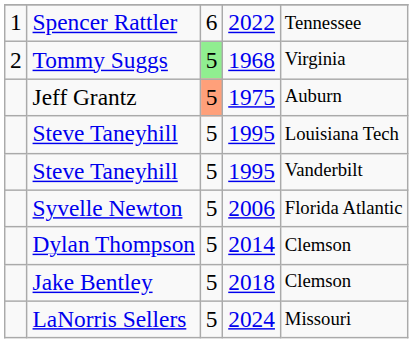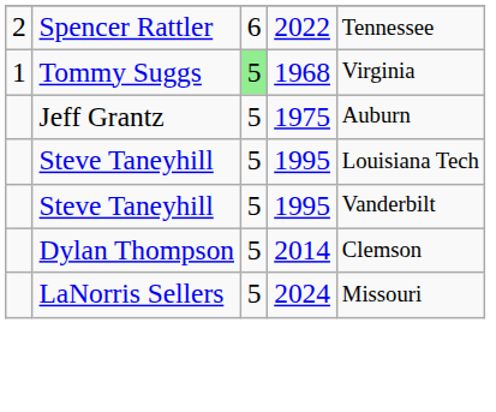Spencer Rattler | column 1: 1 -> 2
Tommy Suggs | column 1: 2 -> 1
Jeff Grantz | column 3: lightsalmon background -> no background
- row: Syvelle Newton | 5 | 2006 | Florida Atlantic
- row: Jake Bentley | 5 | 2018 | Clemson
